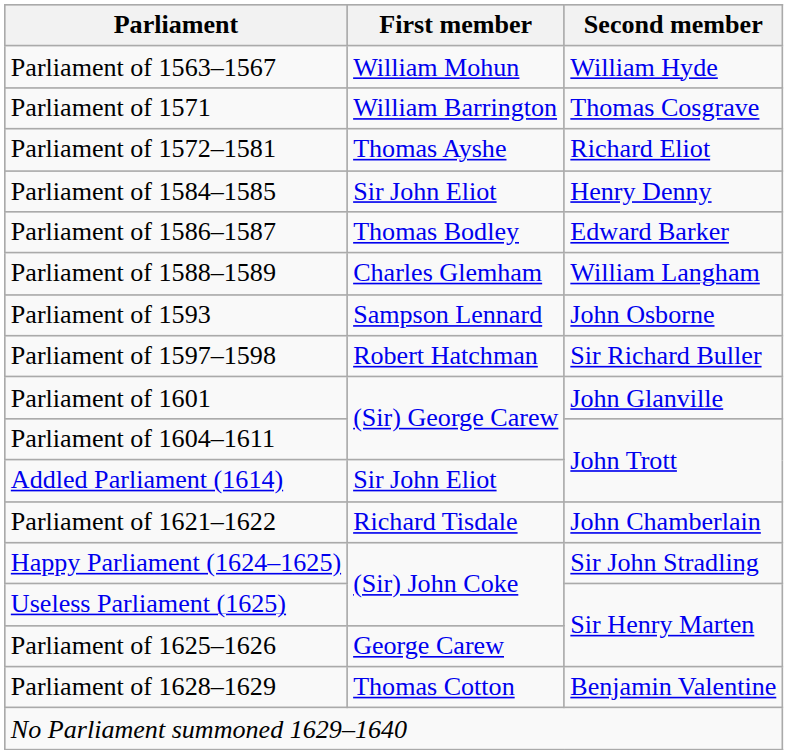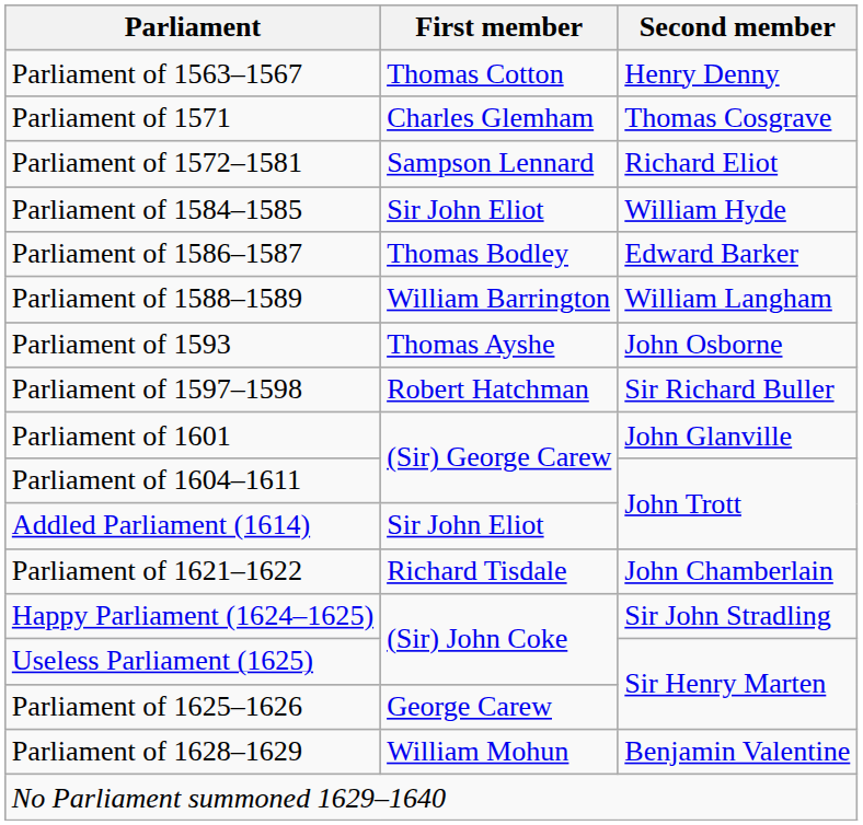Parliament of 1563–1567 | First member: William Mohun -> Thomas Cotton
Parliament of 1563–1567 | Second member: William Hyde -> Henry Denny
Parliament of 1571 | First member: William Barrington -> Charles Glemham
Parliament of 1572–1581 | First member: Thomas Ayshe -> Sampson Lennard
Parliament of 1584–1585 | Second member: Henry Denny -> William Hyde
Parliament of 1588–1589 | First member: Charles Glemham -> William Barrington
Parliament of 1593 | First member: Sampson Lennard -> Thomas Ayshe
Parliament of 1628–1629 | First member: Thomas Cotton -> William Mohun
